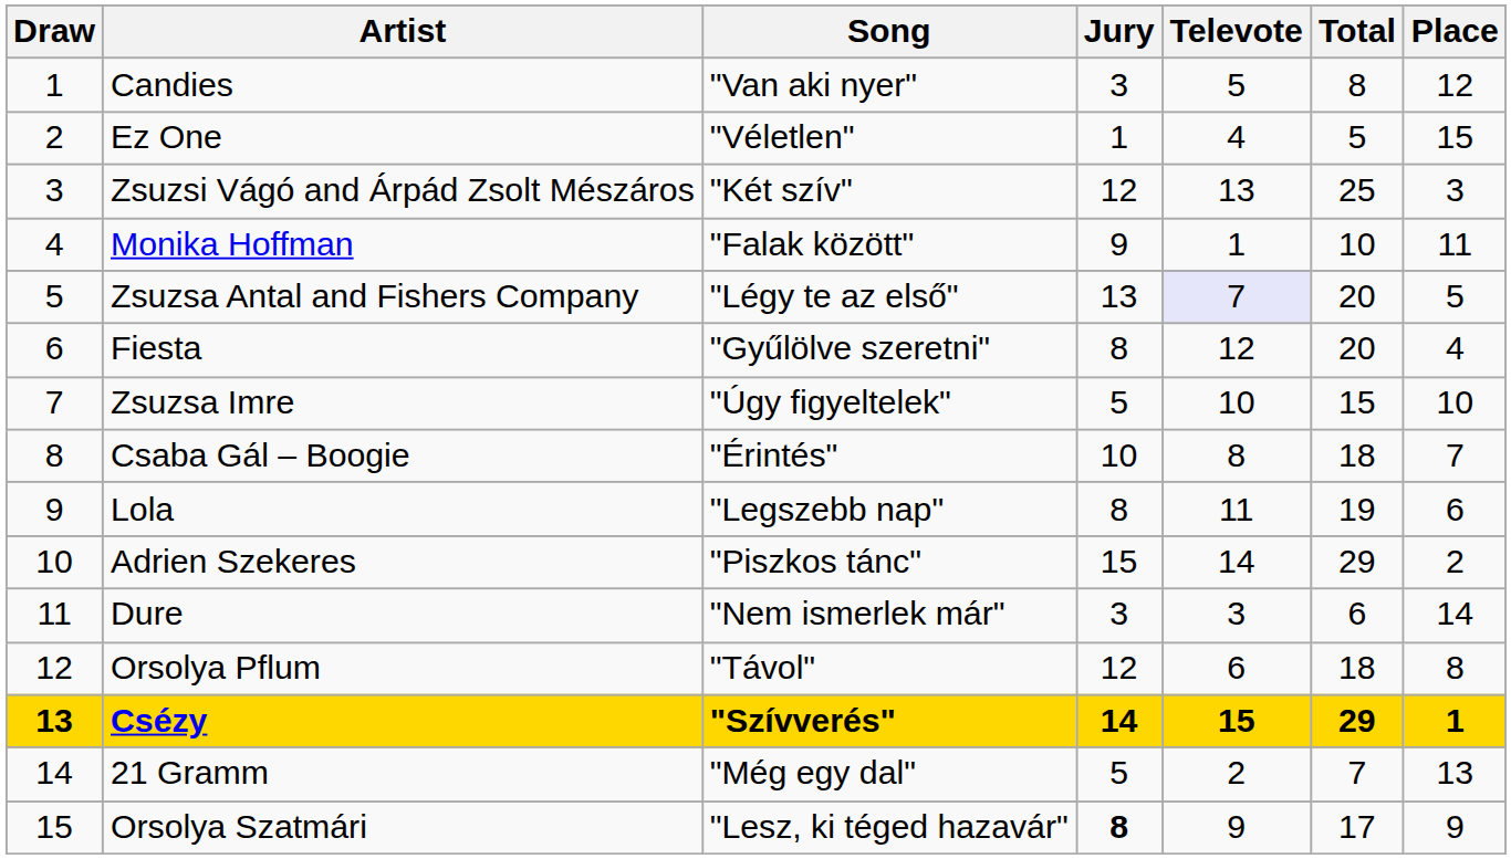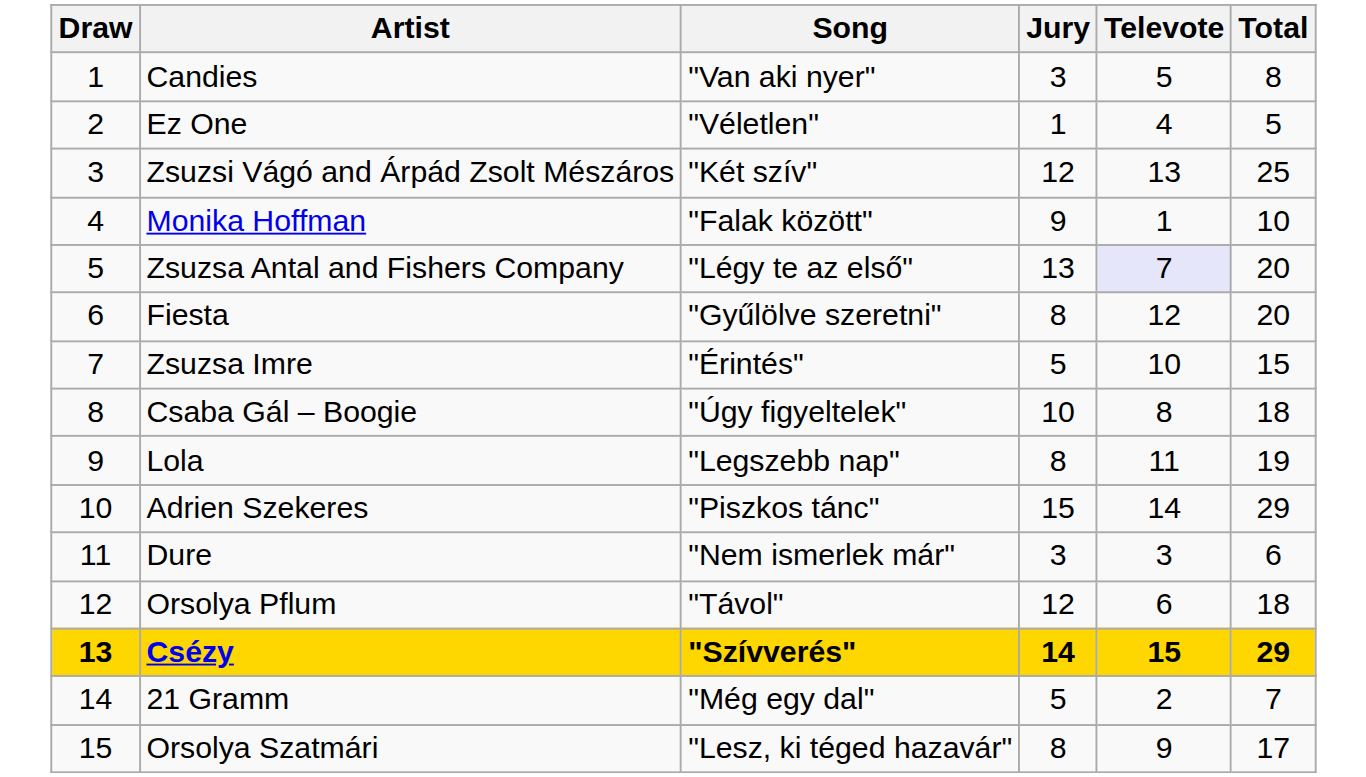- column: Place | 12 | 15 | 3 | 11 | 5 | 4 | 10 | 7 | 6 | 2 | 14 | 8 | 1 | 13 | 9
Zsuzsa Imre | Song: "Úgy figyeltelek" -> "Érintés"
Csaba Gál – Boogie | Song: "Érintés" -> "Úgy figyeltelek"
Orsolya Szatmári | Jury: bold -> normal
